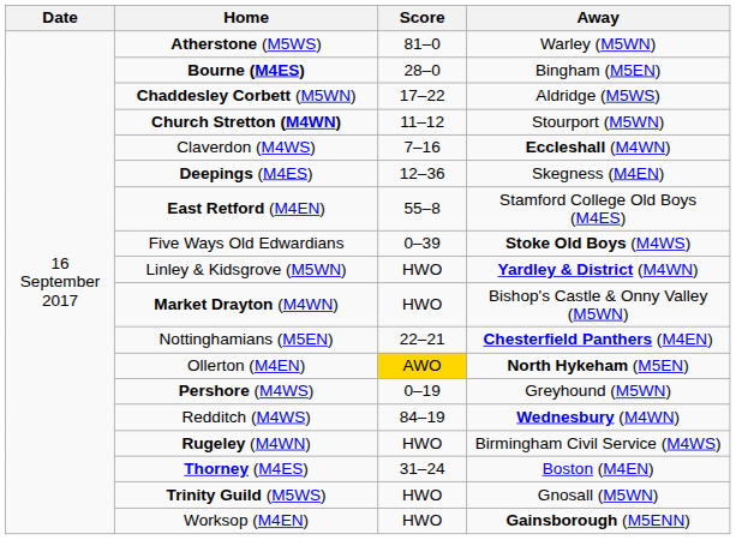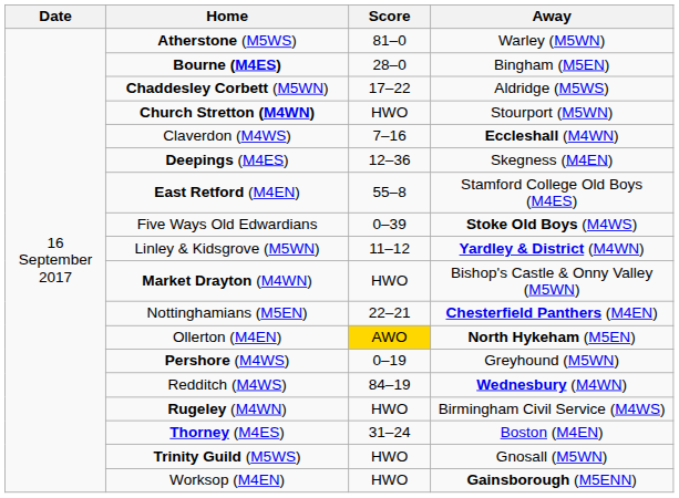Church Stretton (M4WN) | Score: 11–12 -> HWO
Linley & Kidsgrove (M5WN) | Score: HWO -> 11–12
